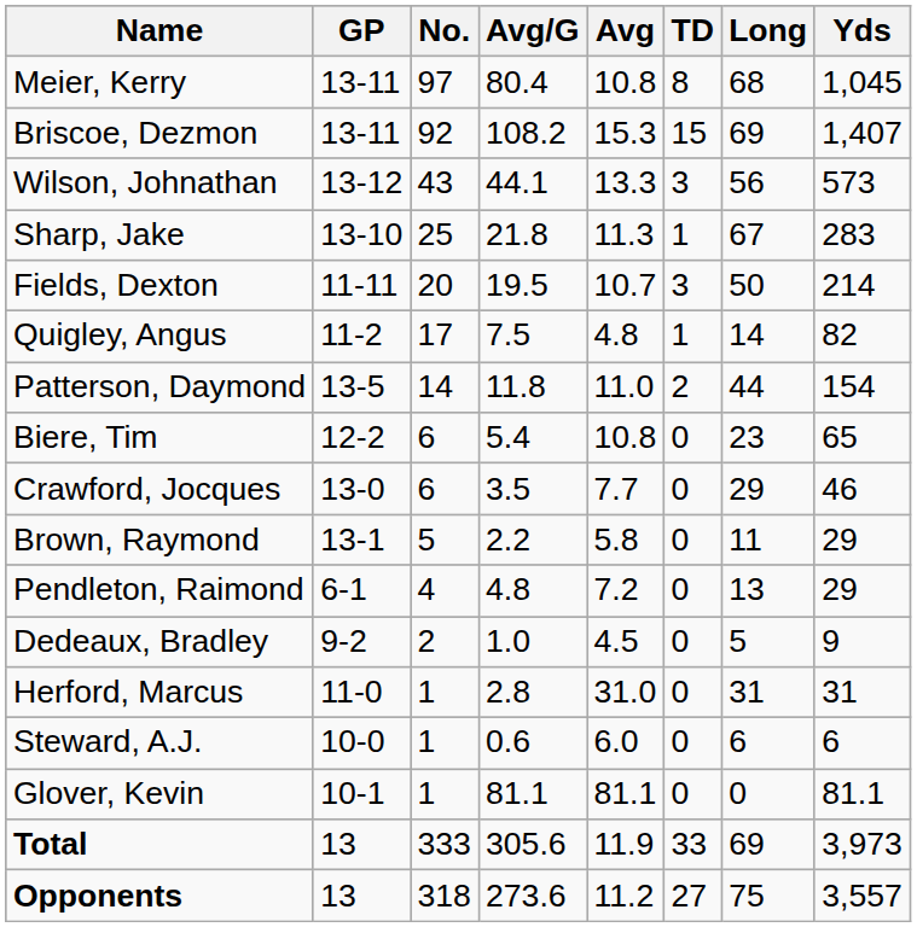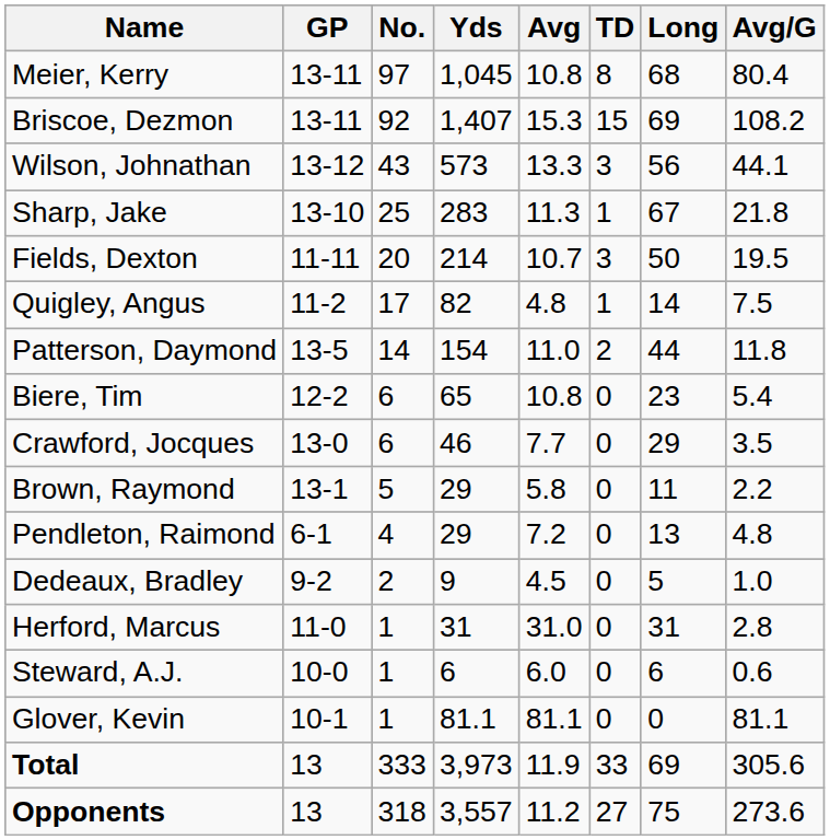columns swapped: Yds <-> Avg/G
